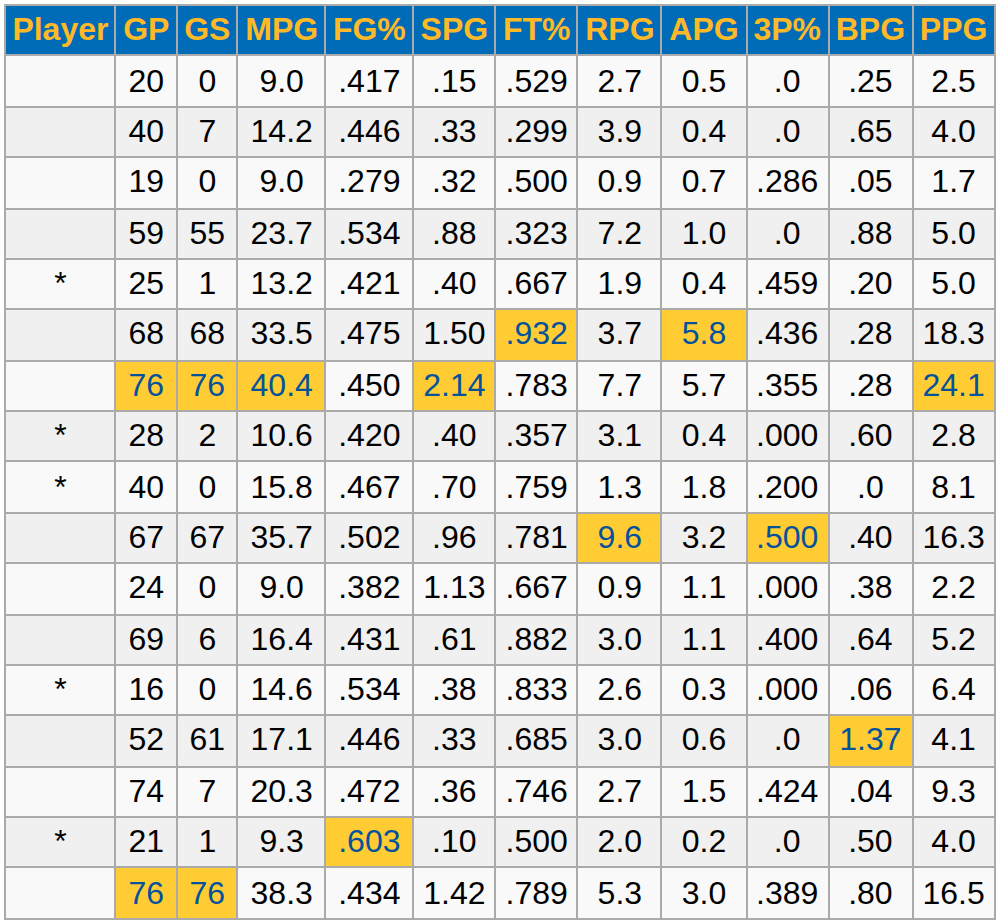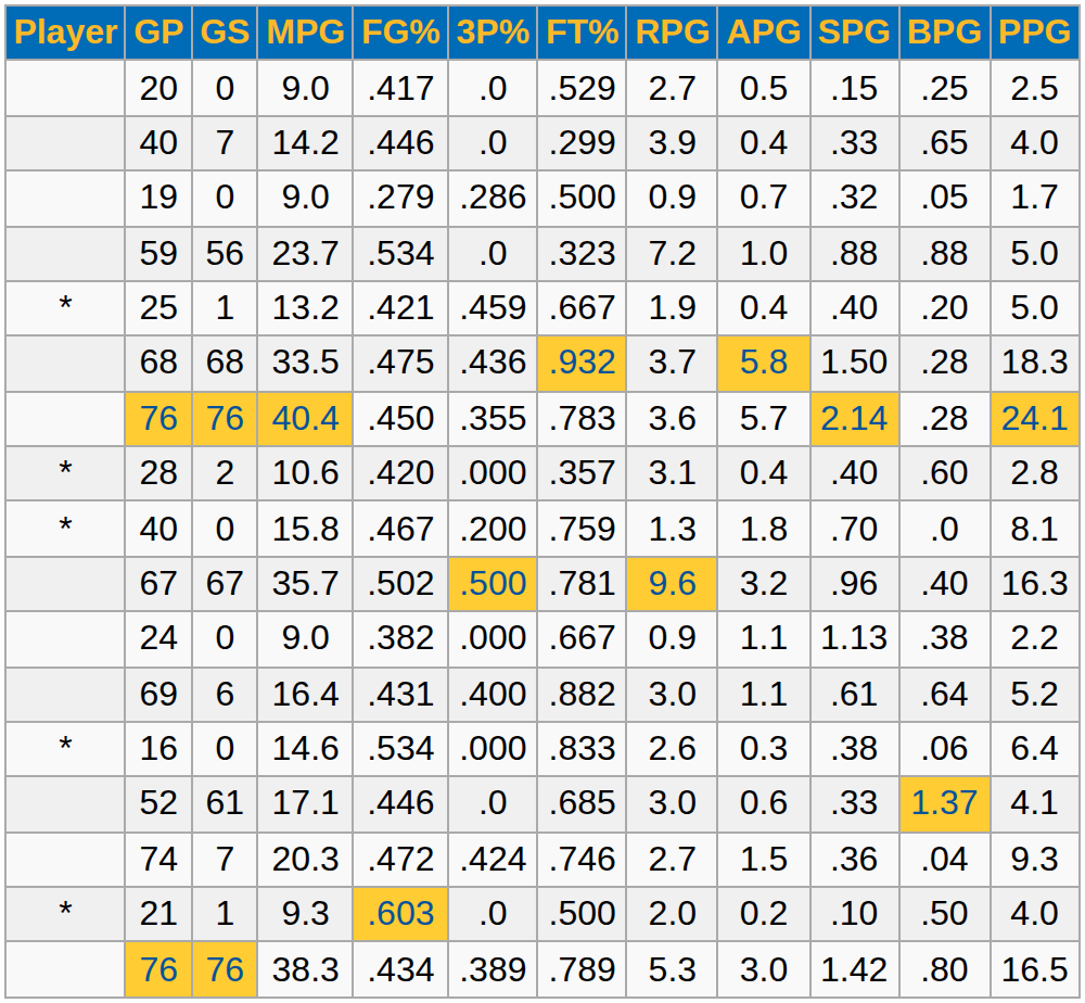columns swapped: 3P% <-> SPG
59 | GS: 55 -> 56
76 / 40.4 | RPG: 7.7 -> 3.6
